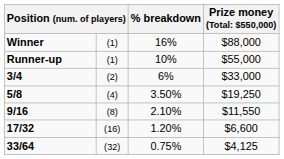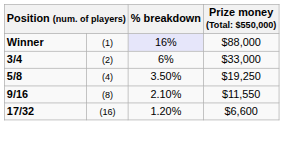Winner | % breakdown: no background -> lavender background
- row: Runner-up | (1) | 10% | $55,000
- row: 33/64 | (32) | 0.75% | $4,125
